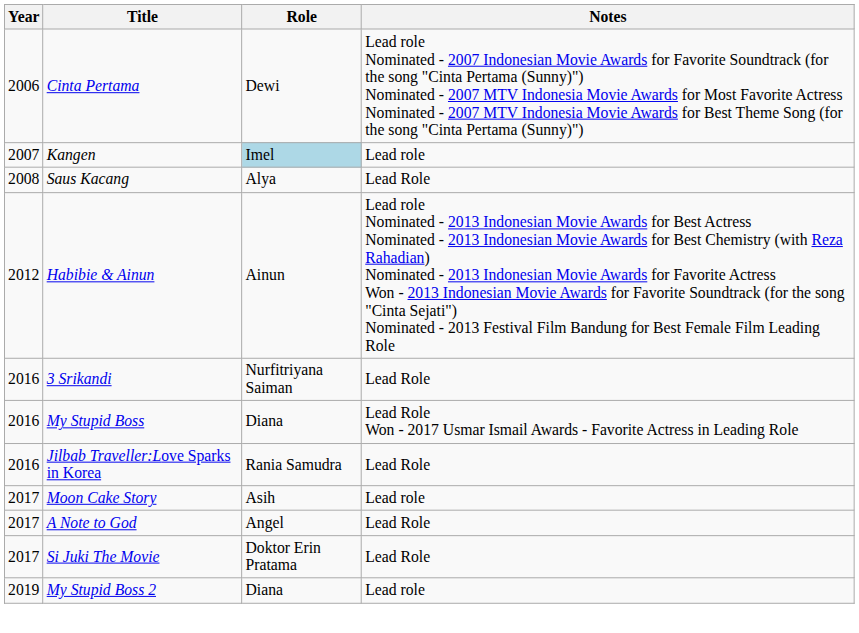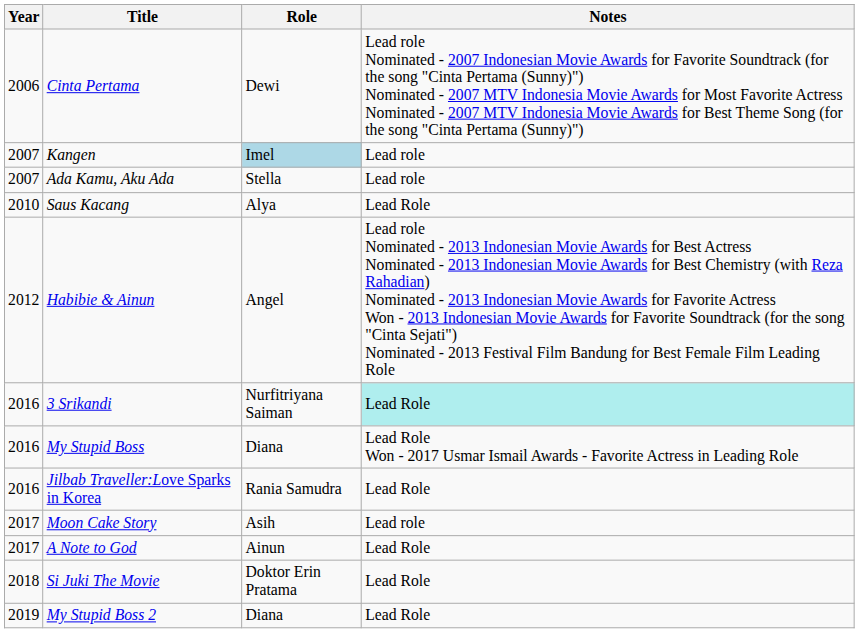+ row: 2007 | Ada Kamu, Aku Ada | Stella | Lead role
Saus Kacang | Year: 2008 -> 2010
Habibie & Ainun | Role: Ainun -> Angel
3 Srikandi | Notes: no background -> paleturquoise background
A Note to God | Role: Angel -> Ainun
Si Juki The Movie | Year: 2017 -> 2018
My Stupid Boss 2 | Notes: Lead role -> Lead Role
